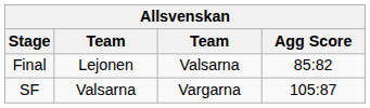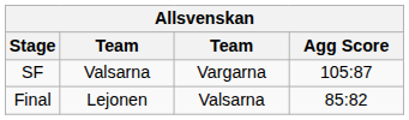rows swapped: SF <-> Final
